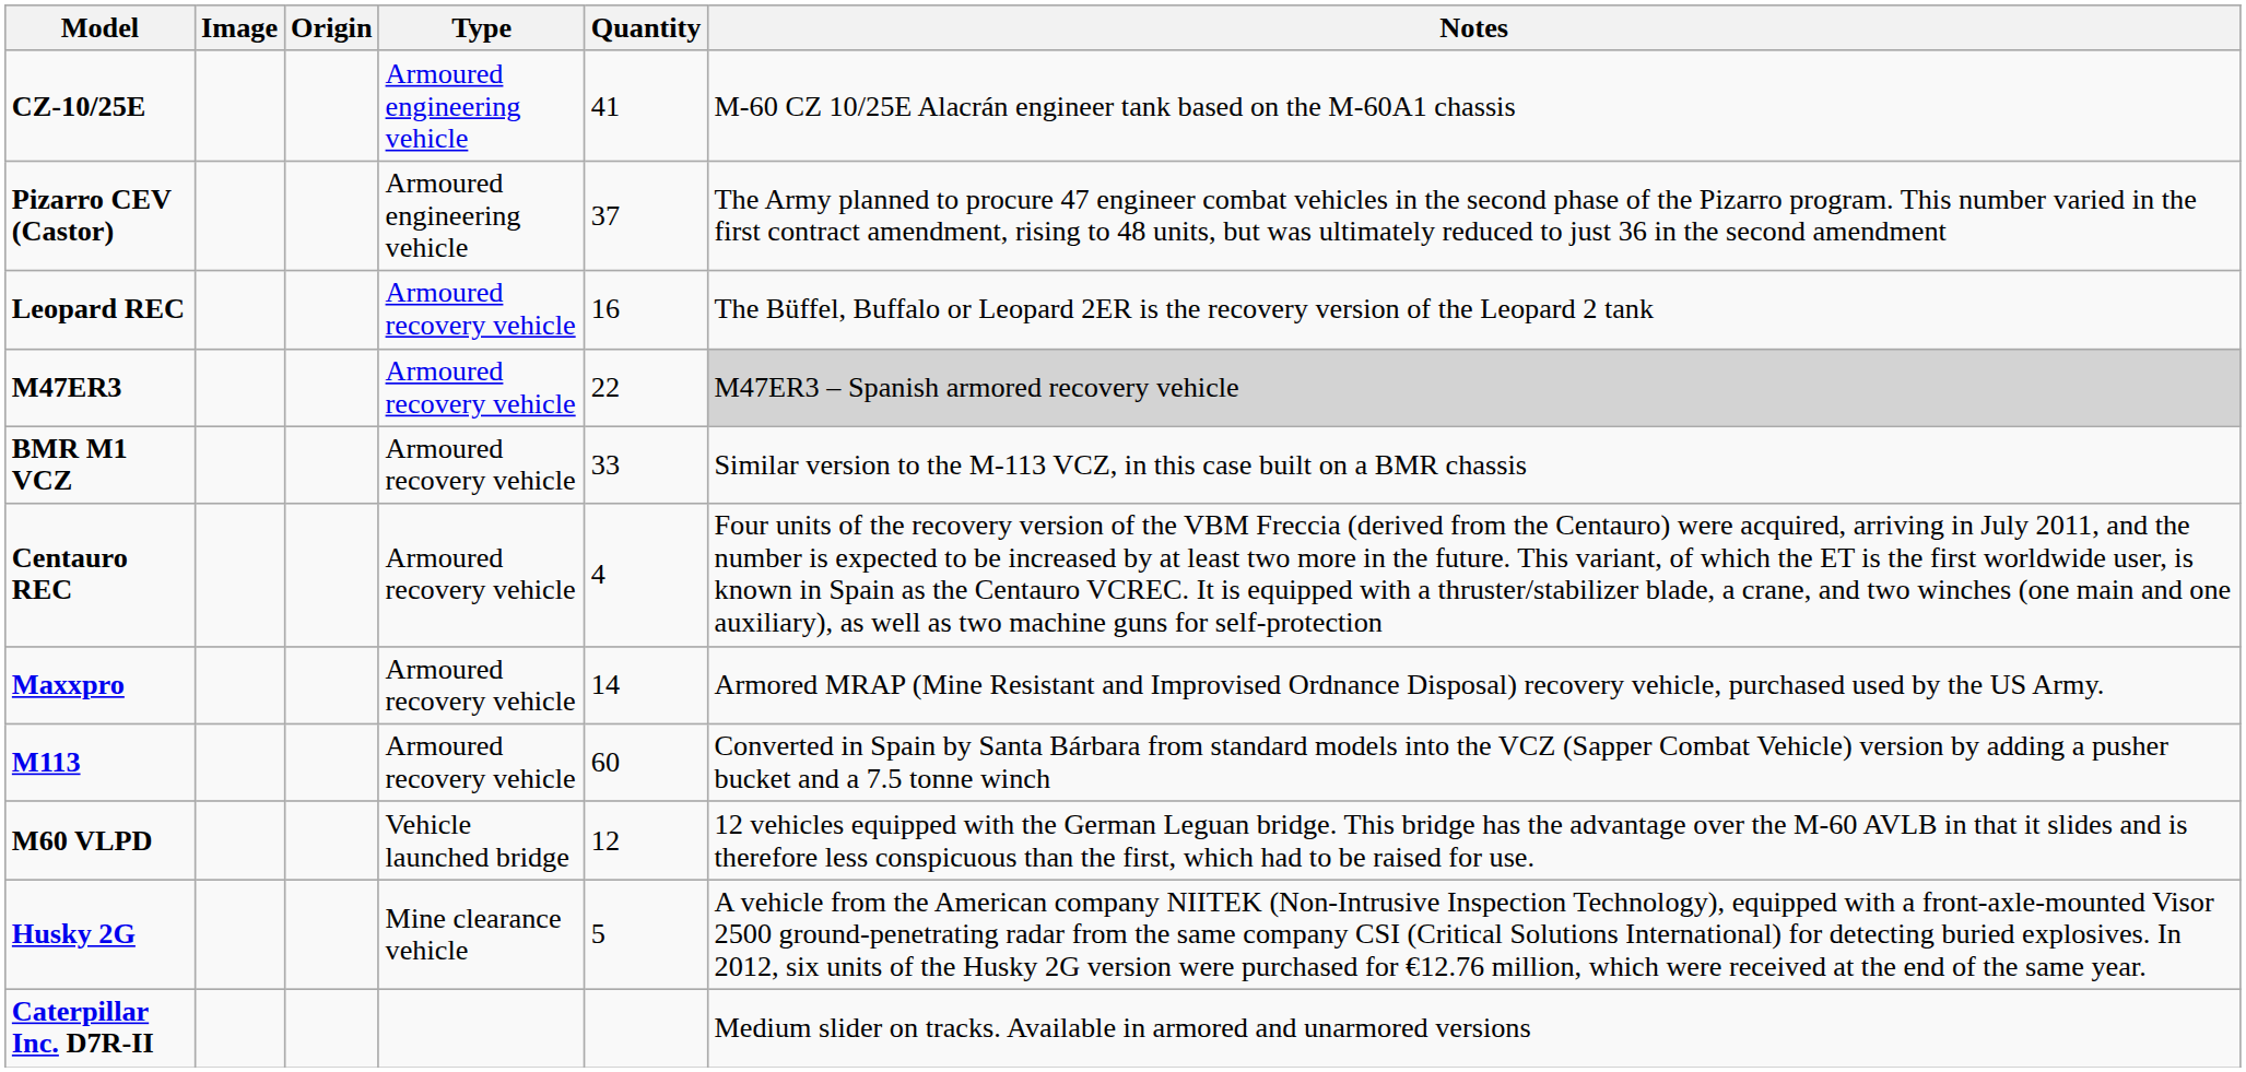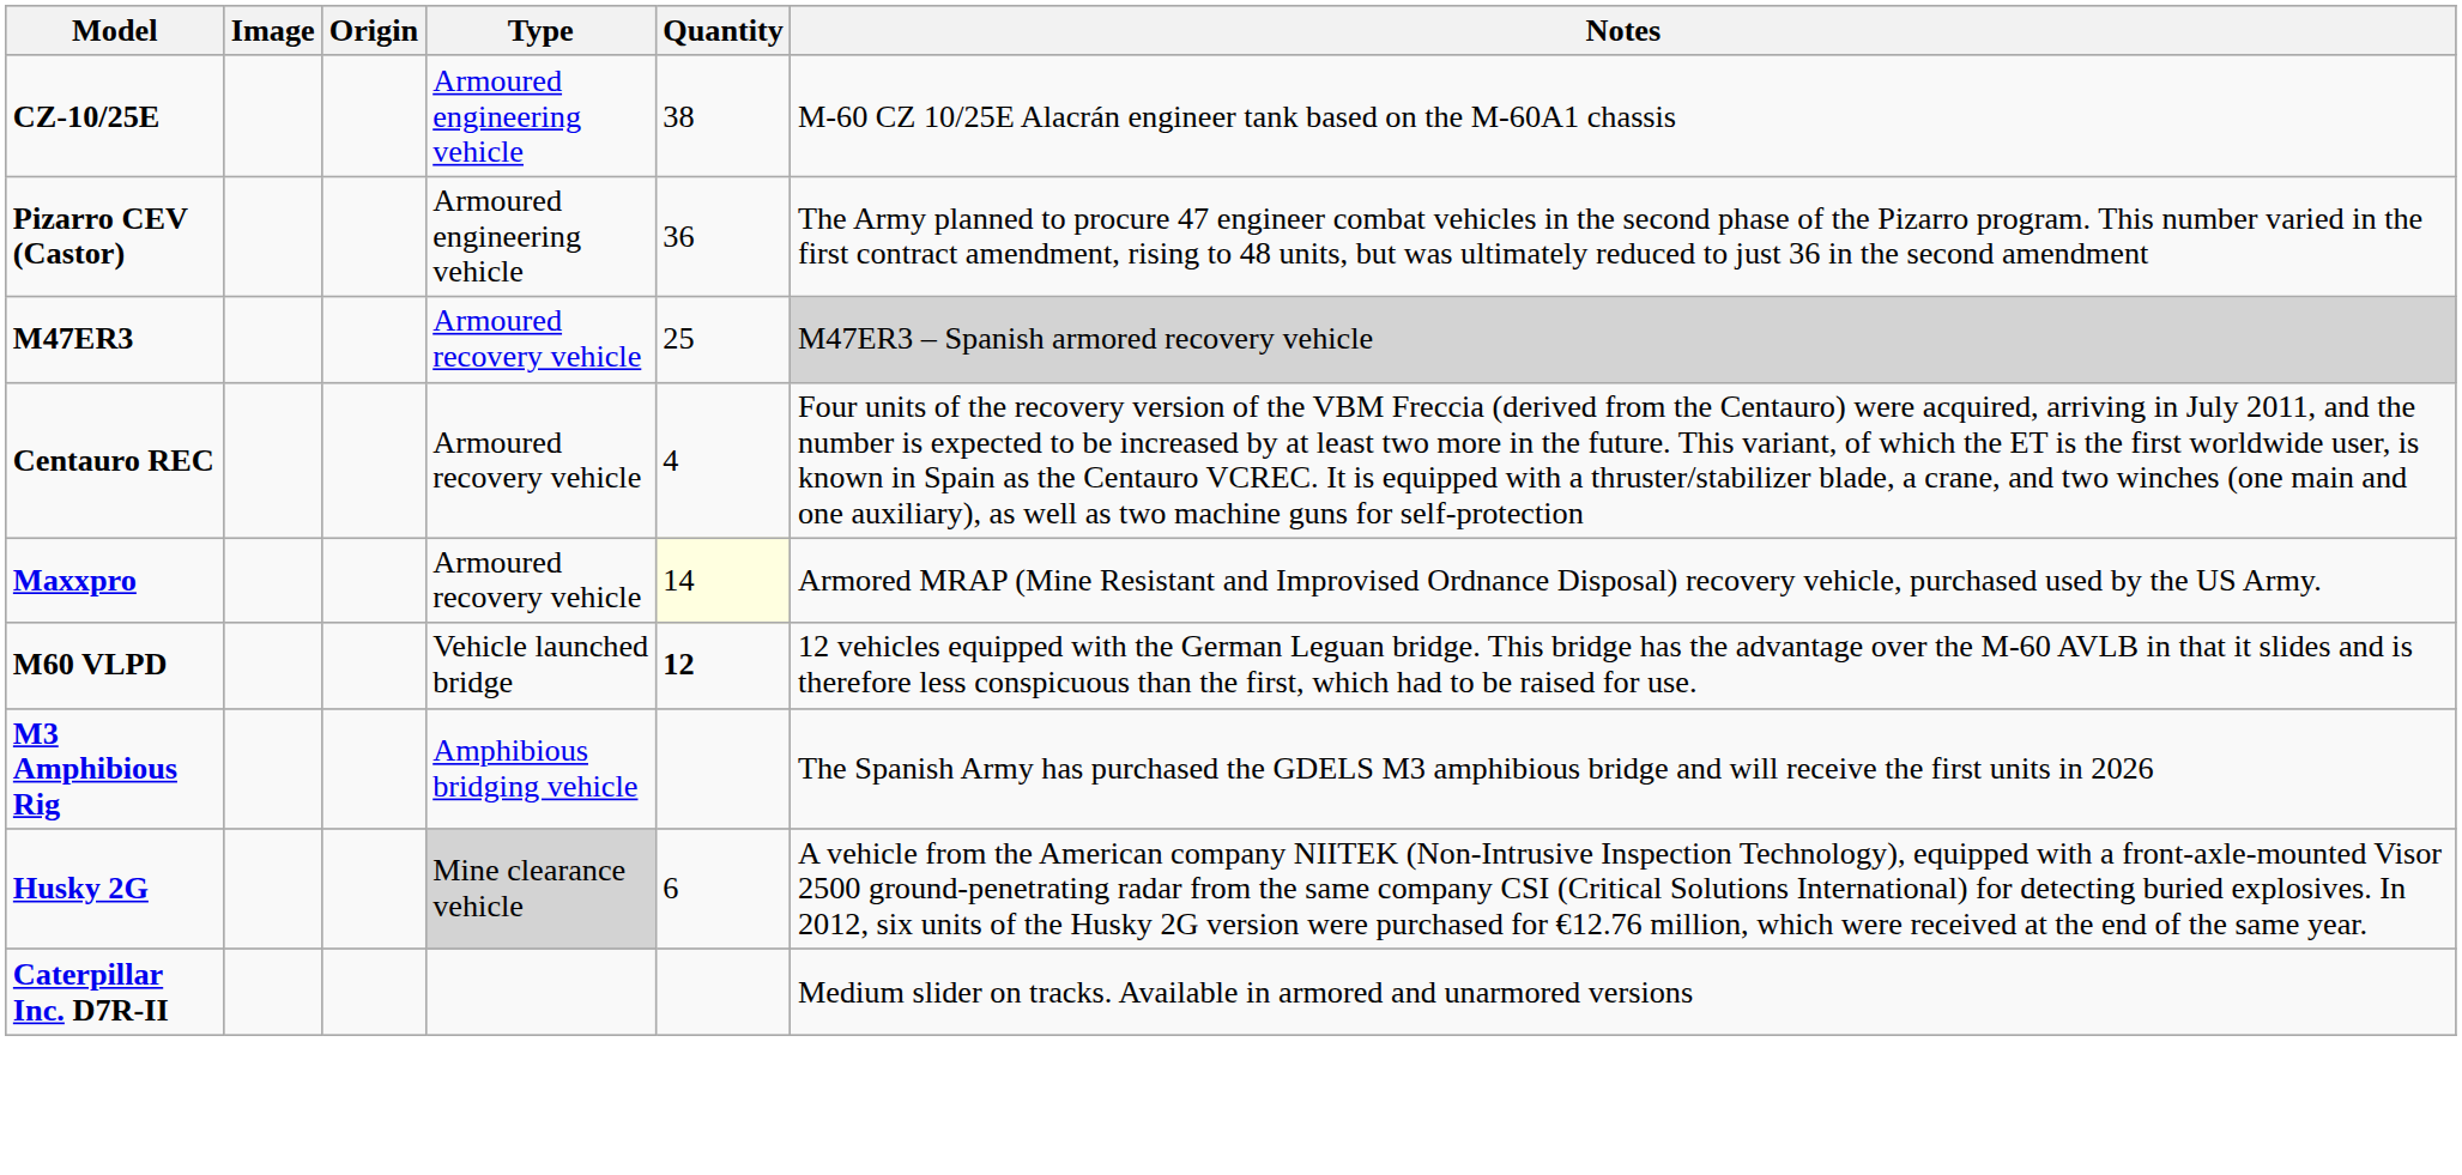CZ-10/25E | Quantity: 41 -> 38
Pizarro CEV (Castor) | Quantity: 37 -> 36
- row: Leopard REC | Armoured recovery vehicle | 16 | The Büffel, Buffalo or Leopard 2ER is the recovery version of the Leopard 2 tank
M47ER3 | Quantity: 22 -> 25
- row: BMR M1 VCZ | Armoured recovery vehicle | 33 | Similar version to the M-113 VCZ, in this case built on a BMR chassis
Maxxpro | Quantity: no background -> lightyellow background
- row: M113 | Armoured recovery vehicle | 60 | Converted in Spain by Santa Bárbara from standard models into the VCZ (Sapper Combat Vehicle) version by adding a pusher bucket and a 7.5 tonne winch
M60 VLPD | Quantity: normal -> bold
+ row: M3 Amphibious Rig | Amphibious bridging vehicle | The Spanish Army has purchased the GDELS M3 amphibious bridge and will receive the first units in 2026
Husky 2G | Type: no background -> lightgrey background
Husky 2G | Quantity: 5 -> 6
